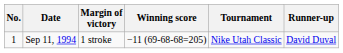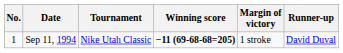columns swapped: Tournament <-> Margin of victory
Sep 11, 1994 | Winning score: normal -> bold
